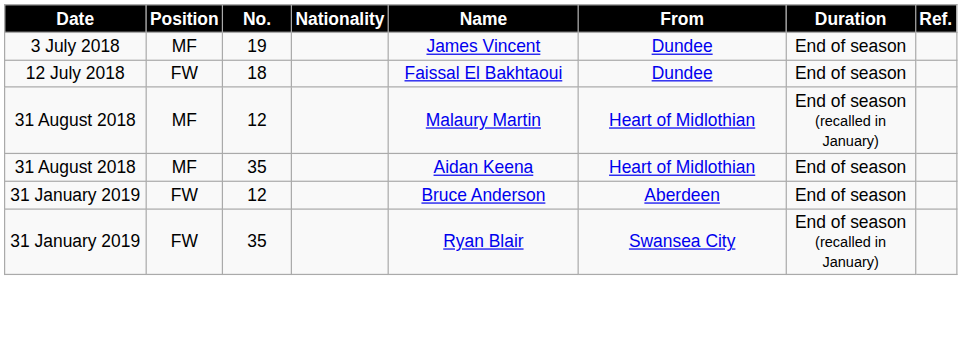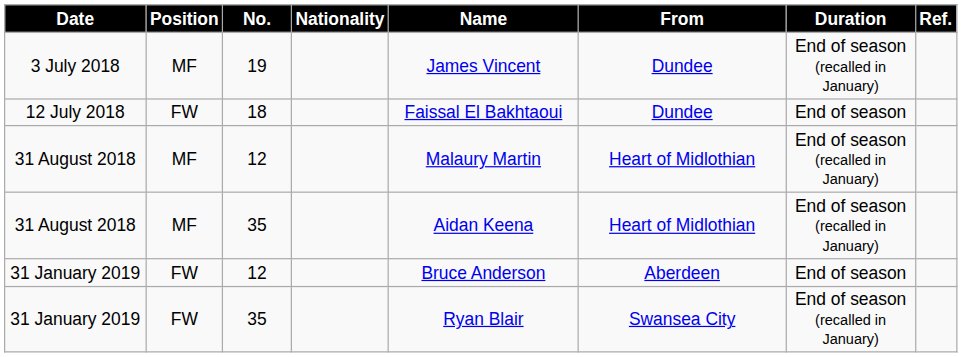3 July 2018 | Duration: End of season -> End of season (recalled in January)
31 August 2018 / 35 | Duration: End of season -> End of season (recalled in January)
